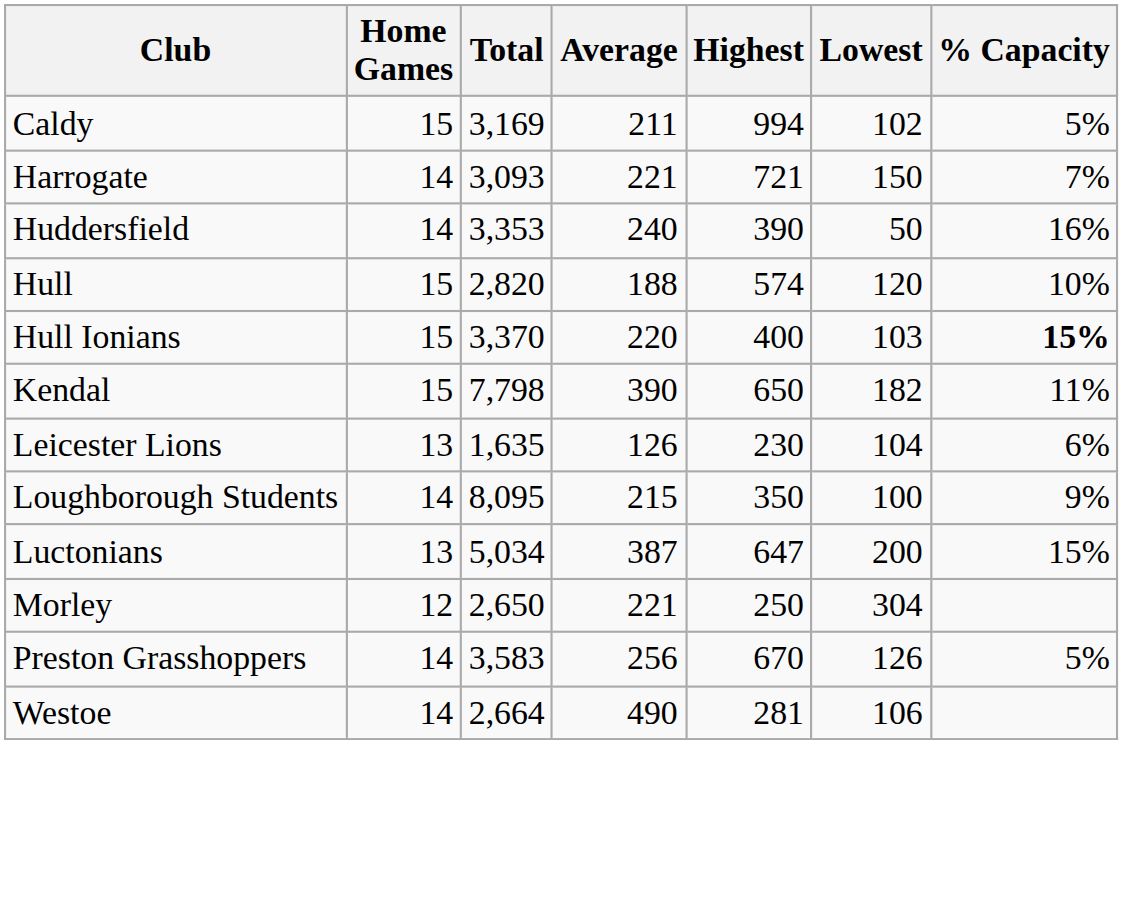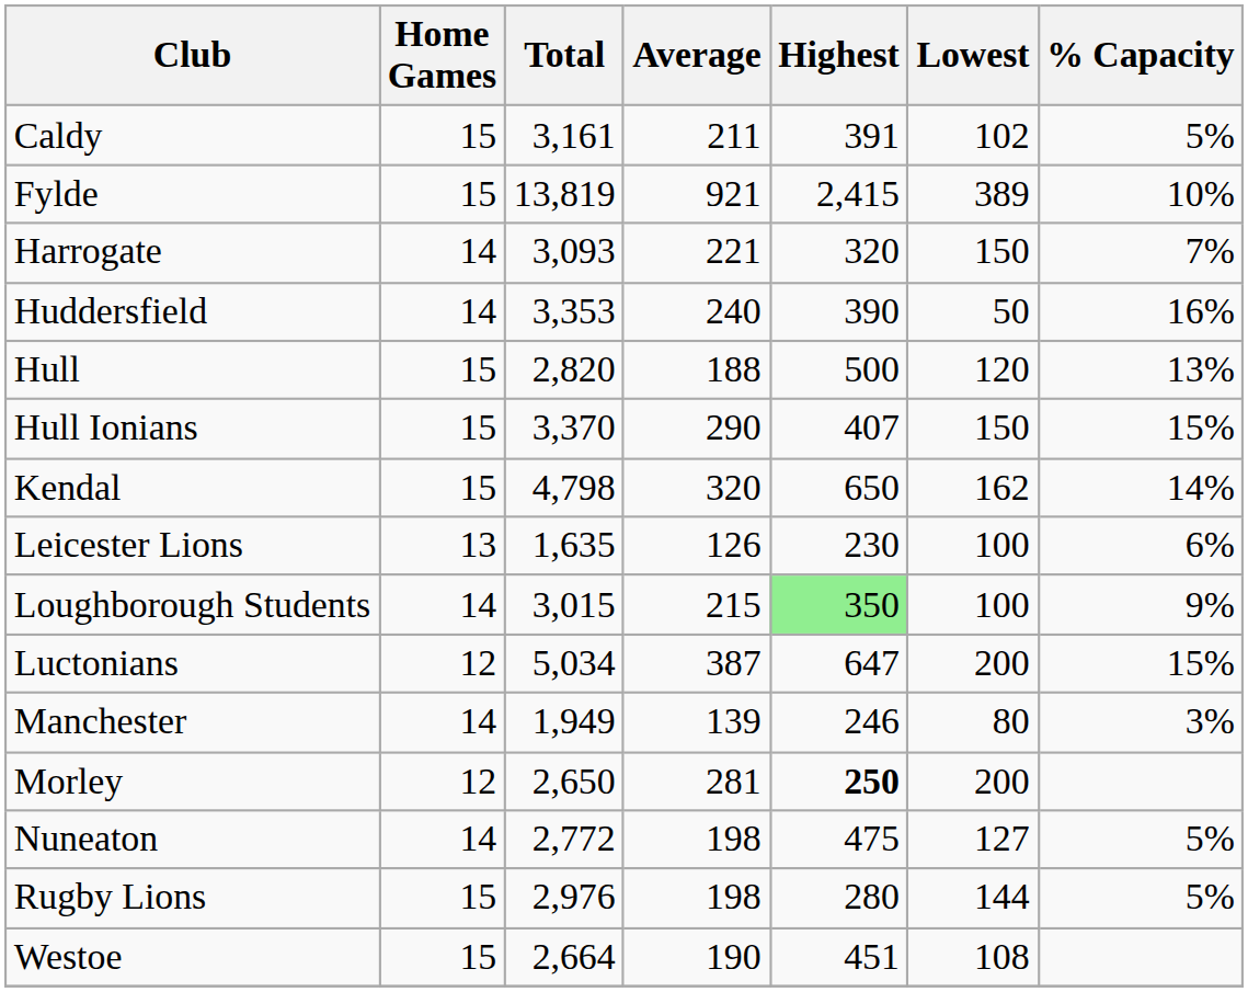Caldy | Total: 3,169 -> 3,161
Caldy | Highest: 994 -> 391
+ row: Fylde | 15 | 13,819 | 921 | 2,415 | 389 | 10%
Harrogate | Highest: 721 -> 320
Hull | Highest: 574 -> 500
Hull | % Capacity: 10% -> 13%
Hull Ionians | Average: 220 -> 290
Hull Ionians | Highest: 400 -> 407
Hull Ionians | Lowest: 103 -> 150
Hull Ionians | % Capacity: bold -> normal
Kendal | Total: 7,798 -> 4,798
Kendal | Average: 390 -> 320
Kendal | Lowest: 182 -> 162
Kendal | % Capacity: 11% -> 14%
Leicester Lions | Lowest: 104 -> 100
Loughborough Students | Total: 8,095 -> 3,015
Loughborough Students | Highest: no background -> lightgreen background
Luctonians | Home Games: 13 -> 12
+ row: Manchester | 14 | 1,949 | 139 | 246 | 80 | 3%
Morley | Average: 221 -> 281
Morley | Highest: normal -> bold
Morley | Lowest: 304 -> 200
+ row: Nuneaton | 14 | 2,772 | 198 | 475 | 127 | 5%
- row: Preston Grasshoppers | 14 | 3,583 | 256 | 670 | 126 | 5%
+ row: Rugby Lions | 15 | 2,976 | 198 | 280 | 144 | 5%
Westoe | Home Games: 14 -> 15
Westoe | Average: 490 -> 190
Westoe | Highest: 281 -> 451
Westoe | Lowest: 106 -> 108
